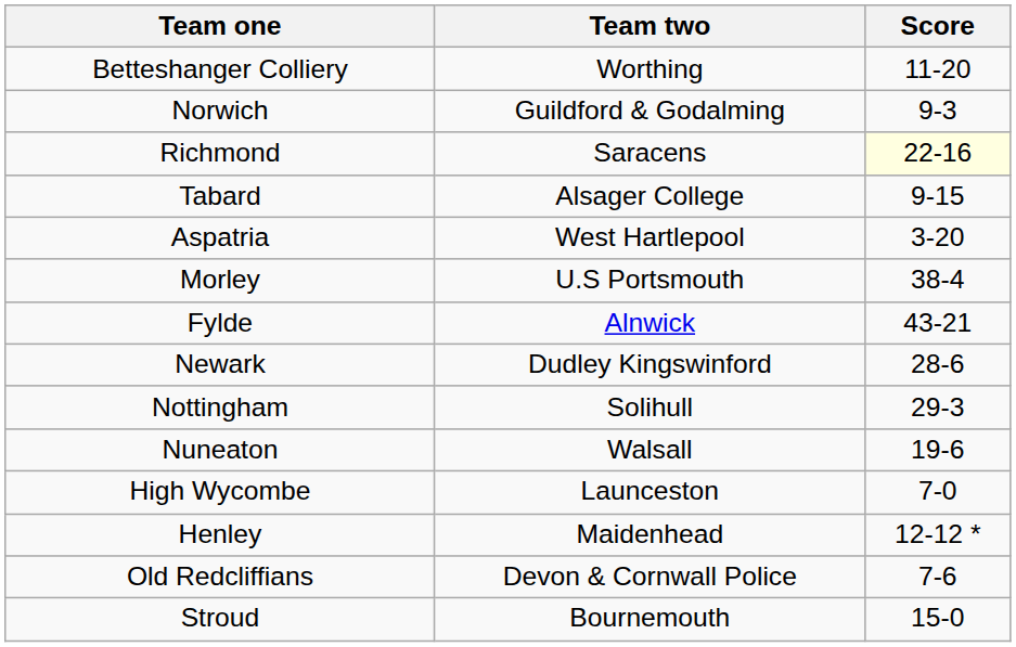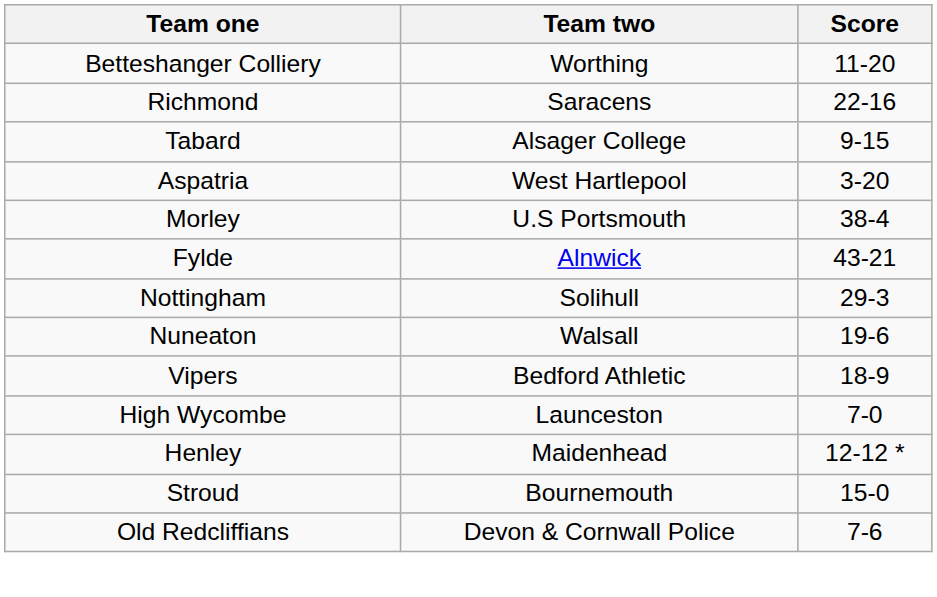- row: Norwich | Guildford & Godalming | 9-3
Richmond | Score: lightyellow background -> no background
- row: Newark | Dudley Kingswinford | 28-6
+ row: Vipers | Bedford Athletic | 18-9
rows swapped: Old Redcliffians <-> Stroud
